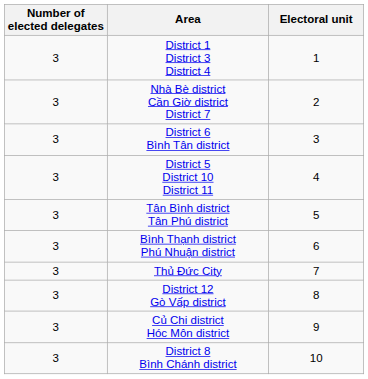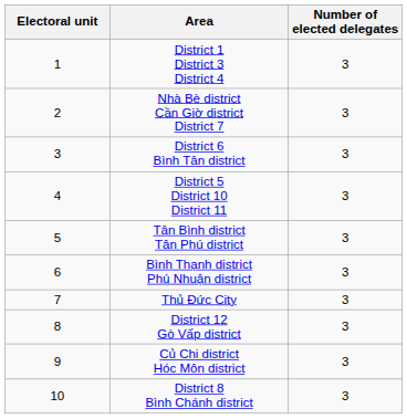columns swapped: Electoral unit <-> Number of elected delegates
